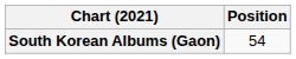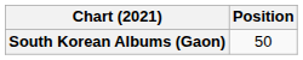South Korean Albums (Gaon) | Position: 54 -> 50
